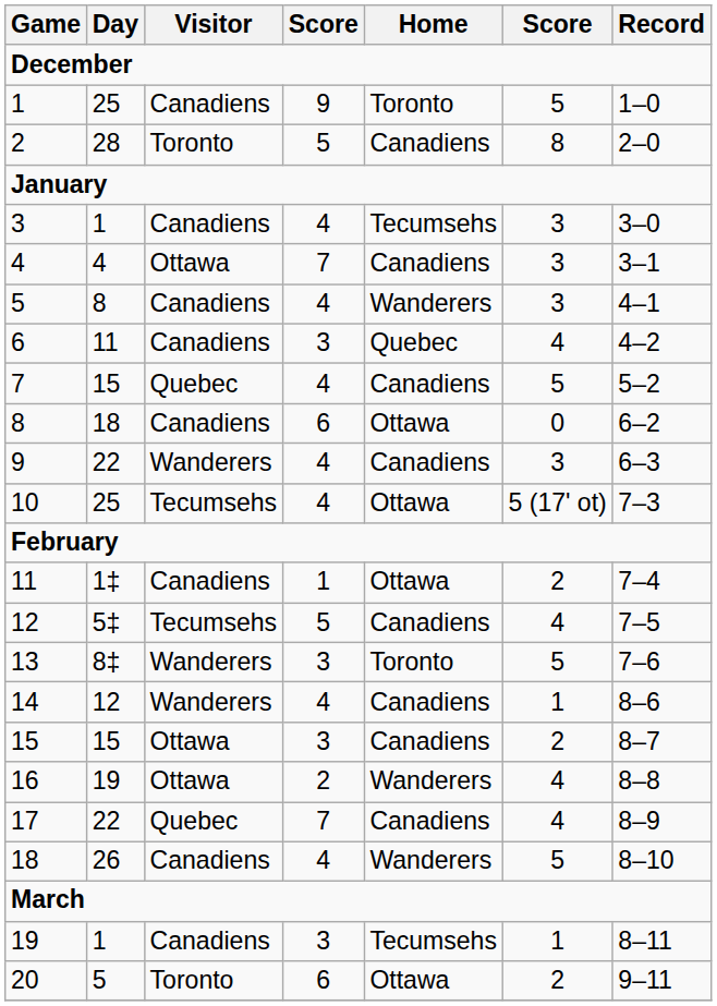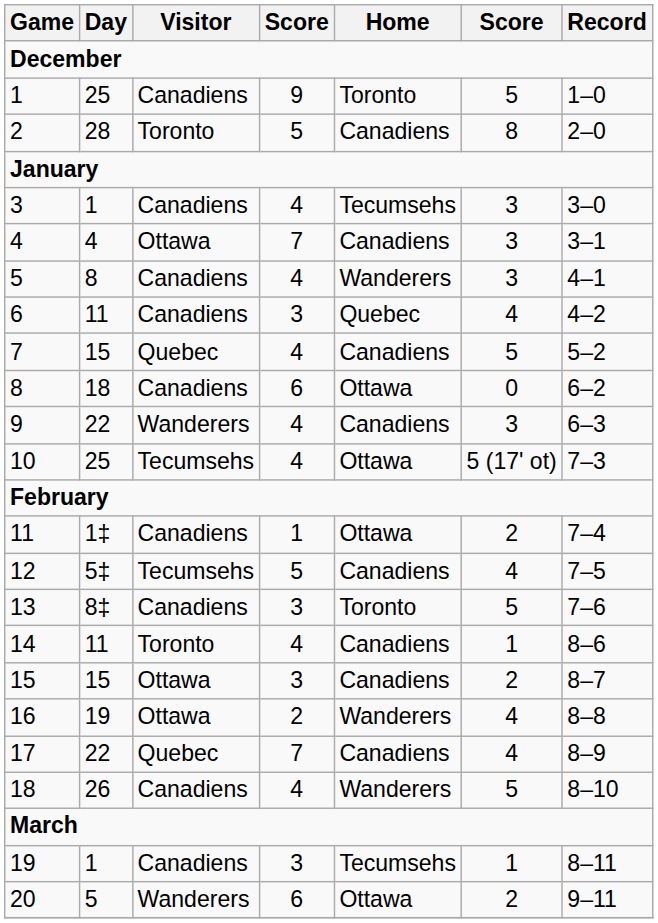13 | Visitor: Wanderers -> Canadiens
14 | Day: 12 -> 11
14 | Visitor: Wanderers -> Toronto
20 | Visitor: Toronto -> Wanderers
